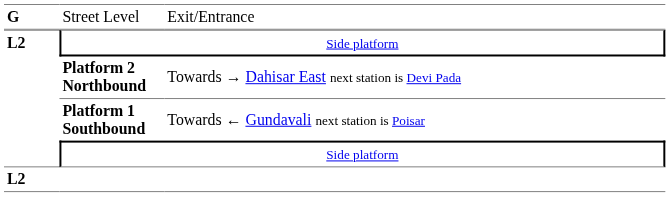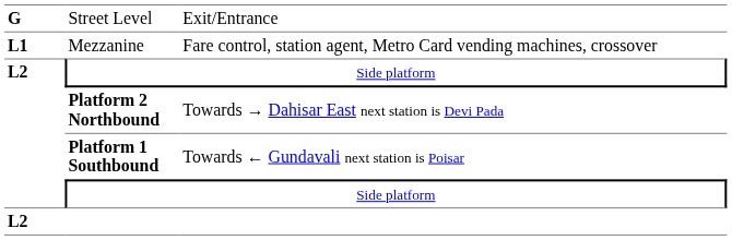+ row: L1 | Mezzanine | Fare control, station agent, Metro Card vending machines, crossover
